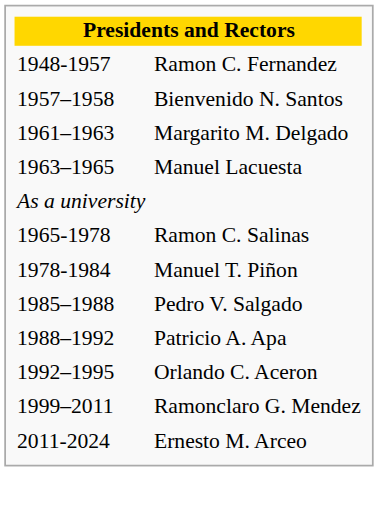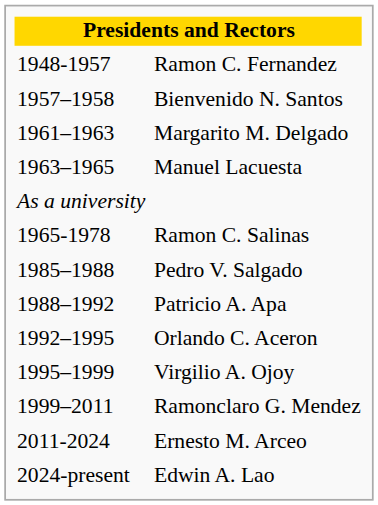- row: 1978-1984 | Manuel T. Piñon
+ row: 1995–1999 | Virgilio A. Ojoy
+ row: 2024-present | Edwin A. Lao
